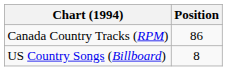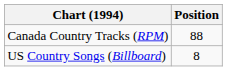Canada Country Tracks (RPM) | Position: 86 -> 88
